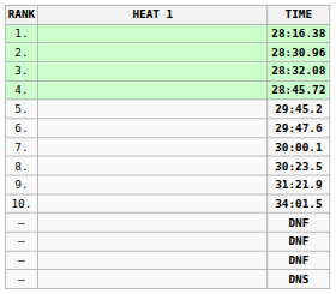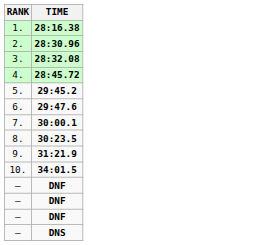- column: HEAT 1
